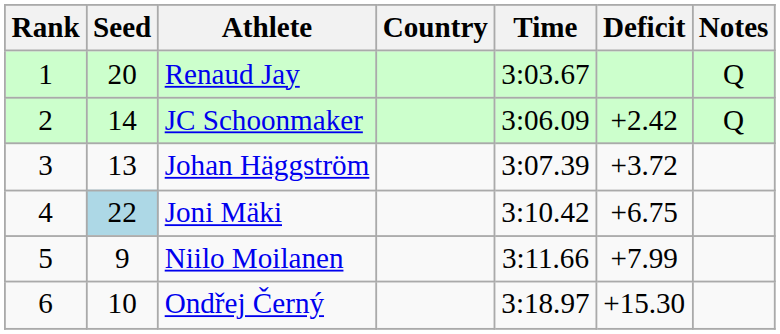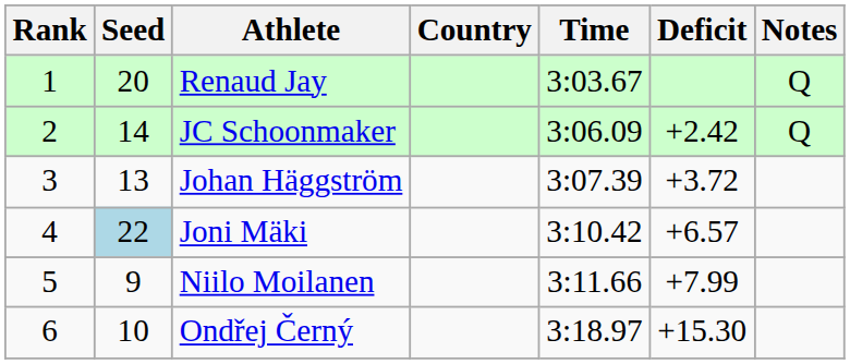Joni Mäki | Deficit: +6.75 -> +6.57
